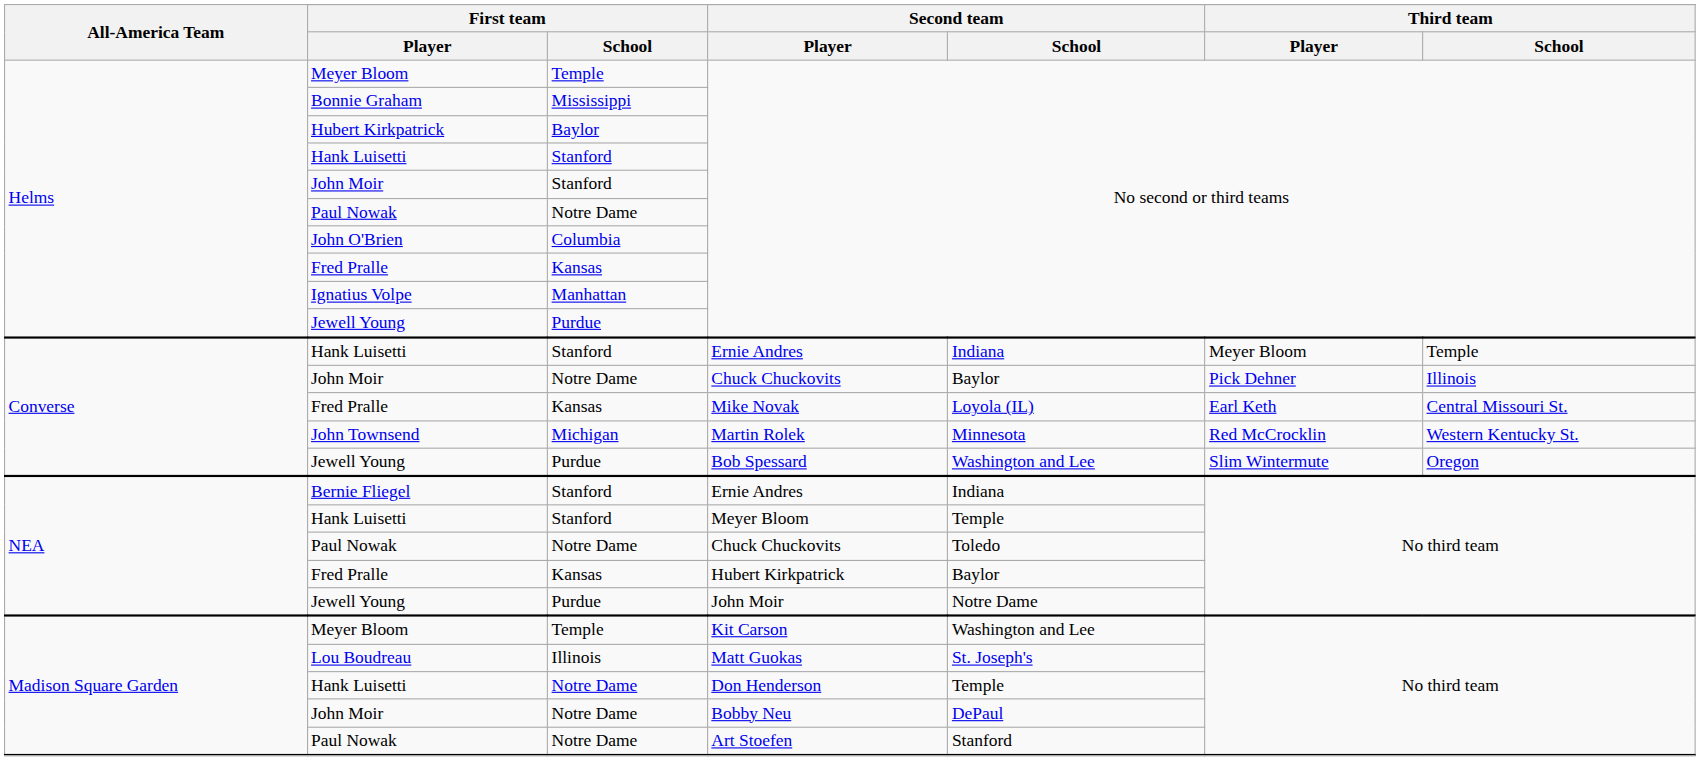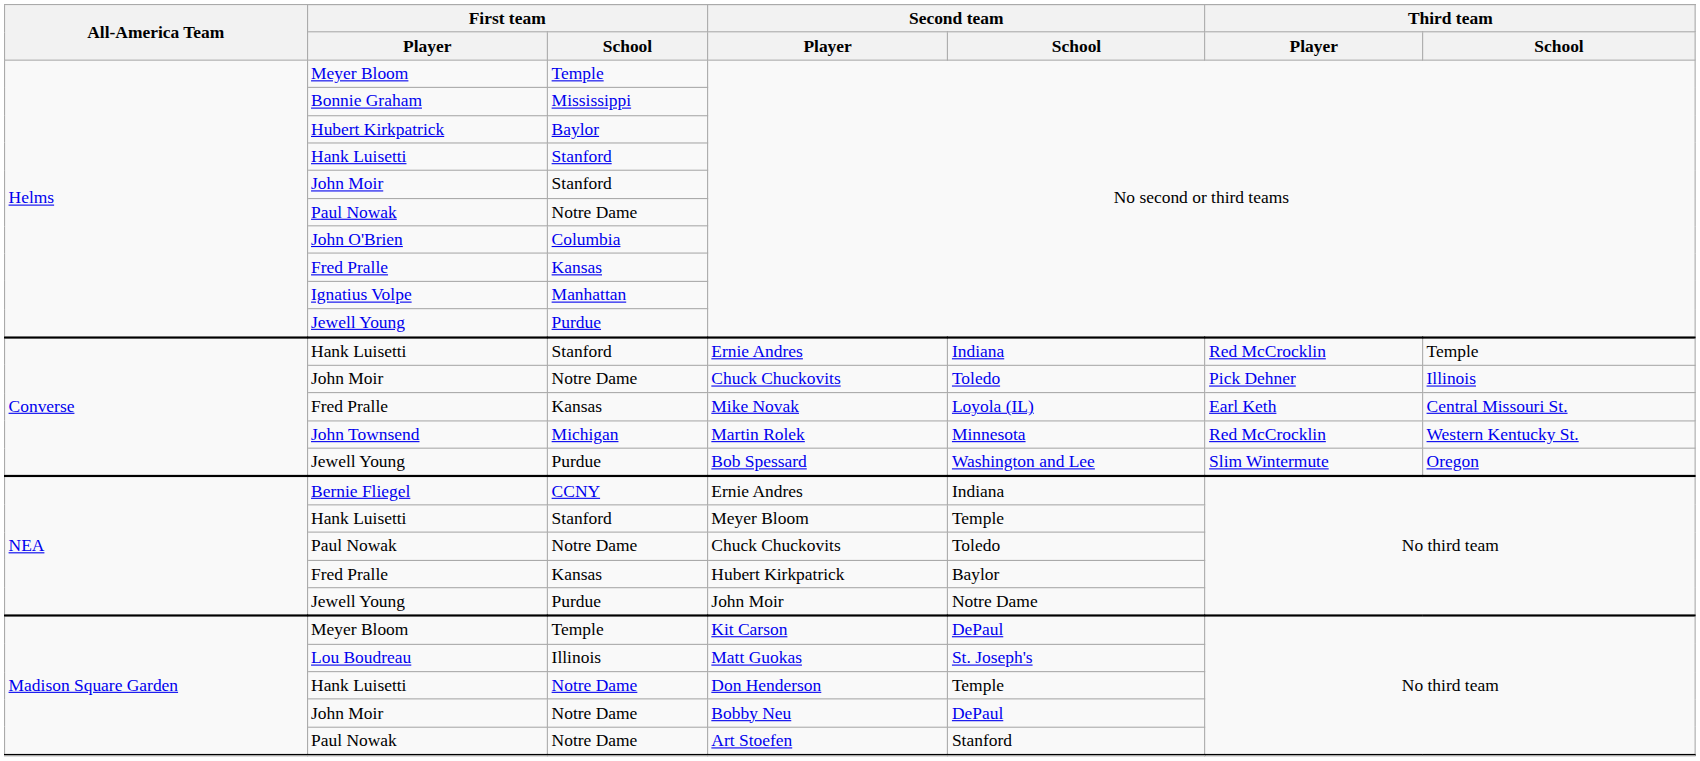Hank Luisetti / Ernie Andres | Third team / Player: Meyer Bloom -> Red McCrocklin
John Moir / Chuck Chuckovits | Second team / School: Baylor -> Toledo
Bernie Fliegel / Ernie Andres | First team / School: Stanford -> CCNY
Kit Carson | Second team / School: Washington and Lee -> DePaul
